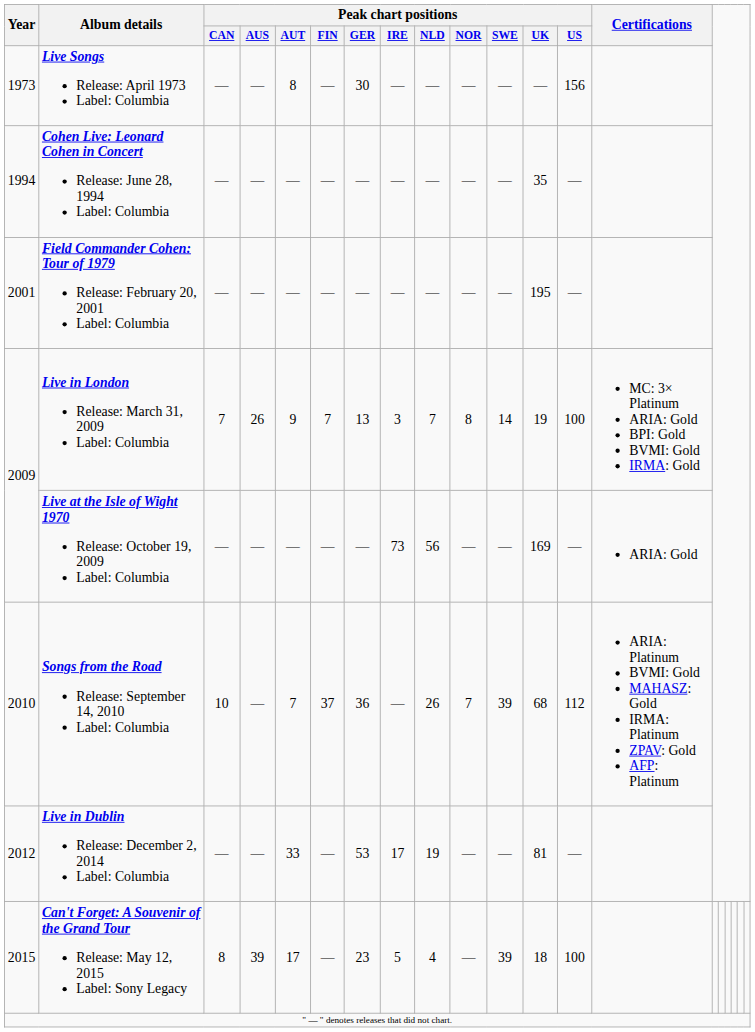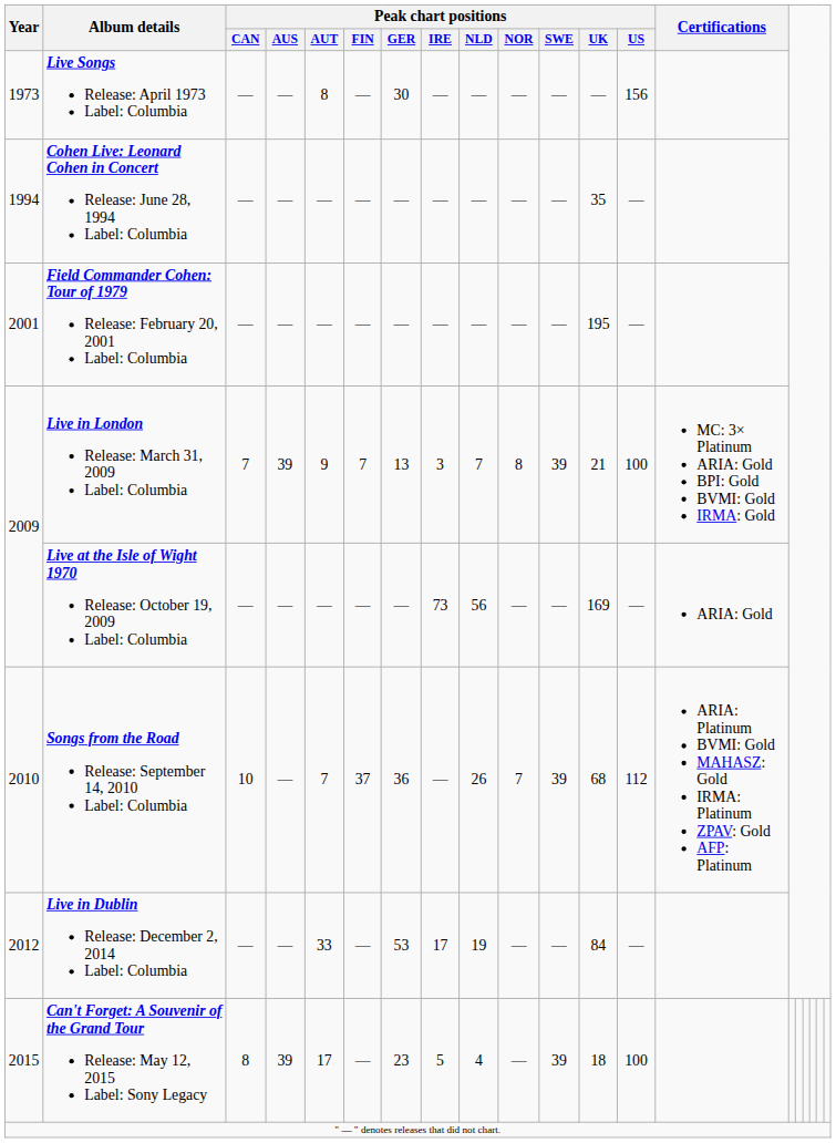Live in London Release: March 31, 2009 Label: Columbia | Peak chart positions / AUS: 26 -> 39
Live in London Release: March 31, 2009 Label: Columbia | Peak chart positions / SWE: 14 -> 39
Live in London Release: March 31, 2009 Label: Columbia | Peak chart positions / UK: 19 -> 21
Live in Dublin Release: December 2, 2014 Label: Columbia | Peak chart positions / UK: 81 -> 84
